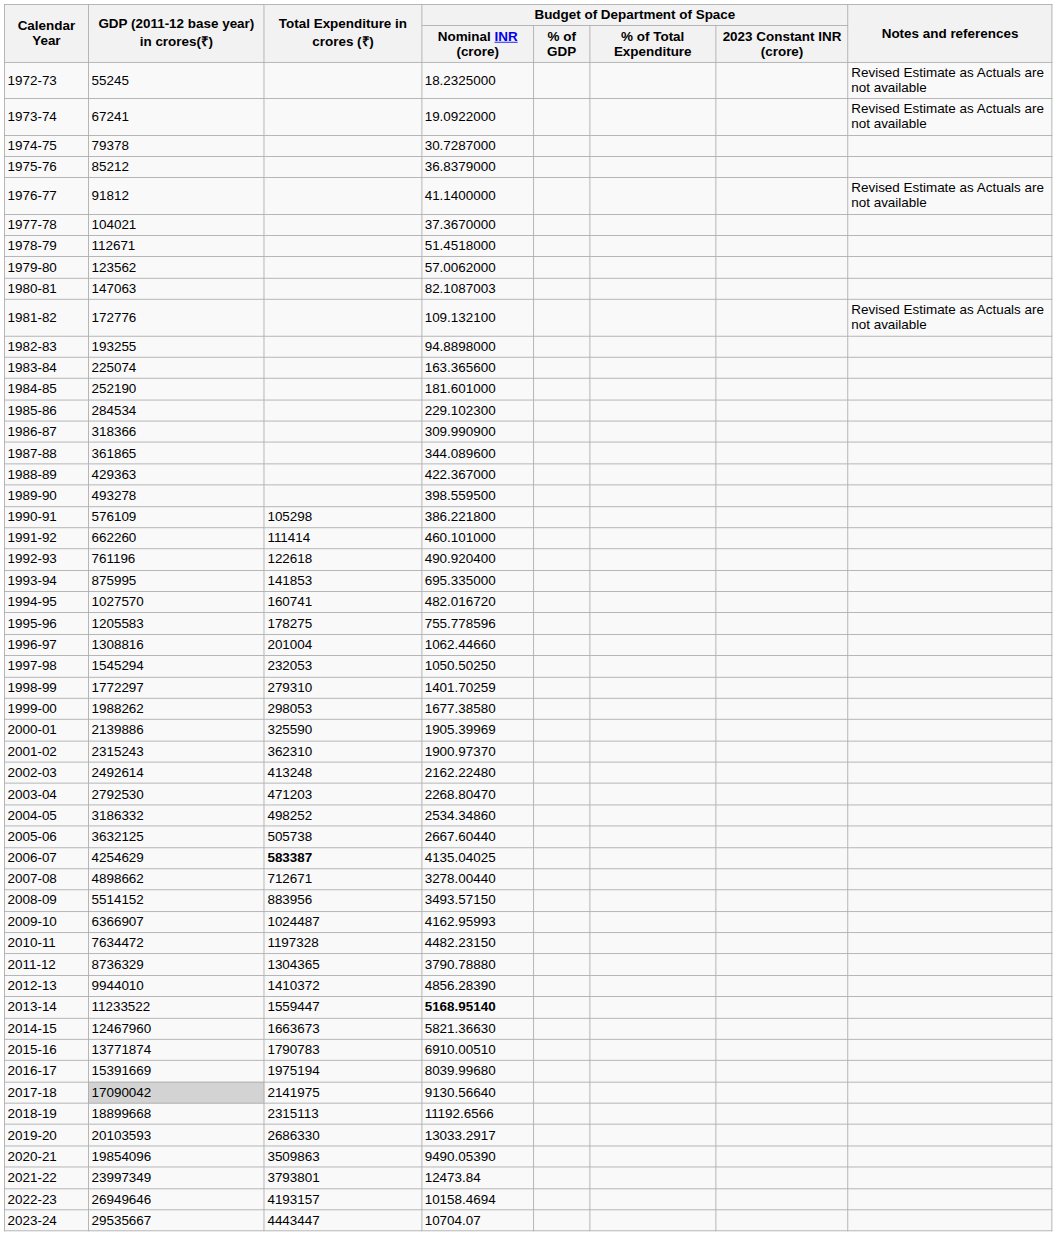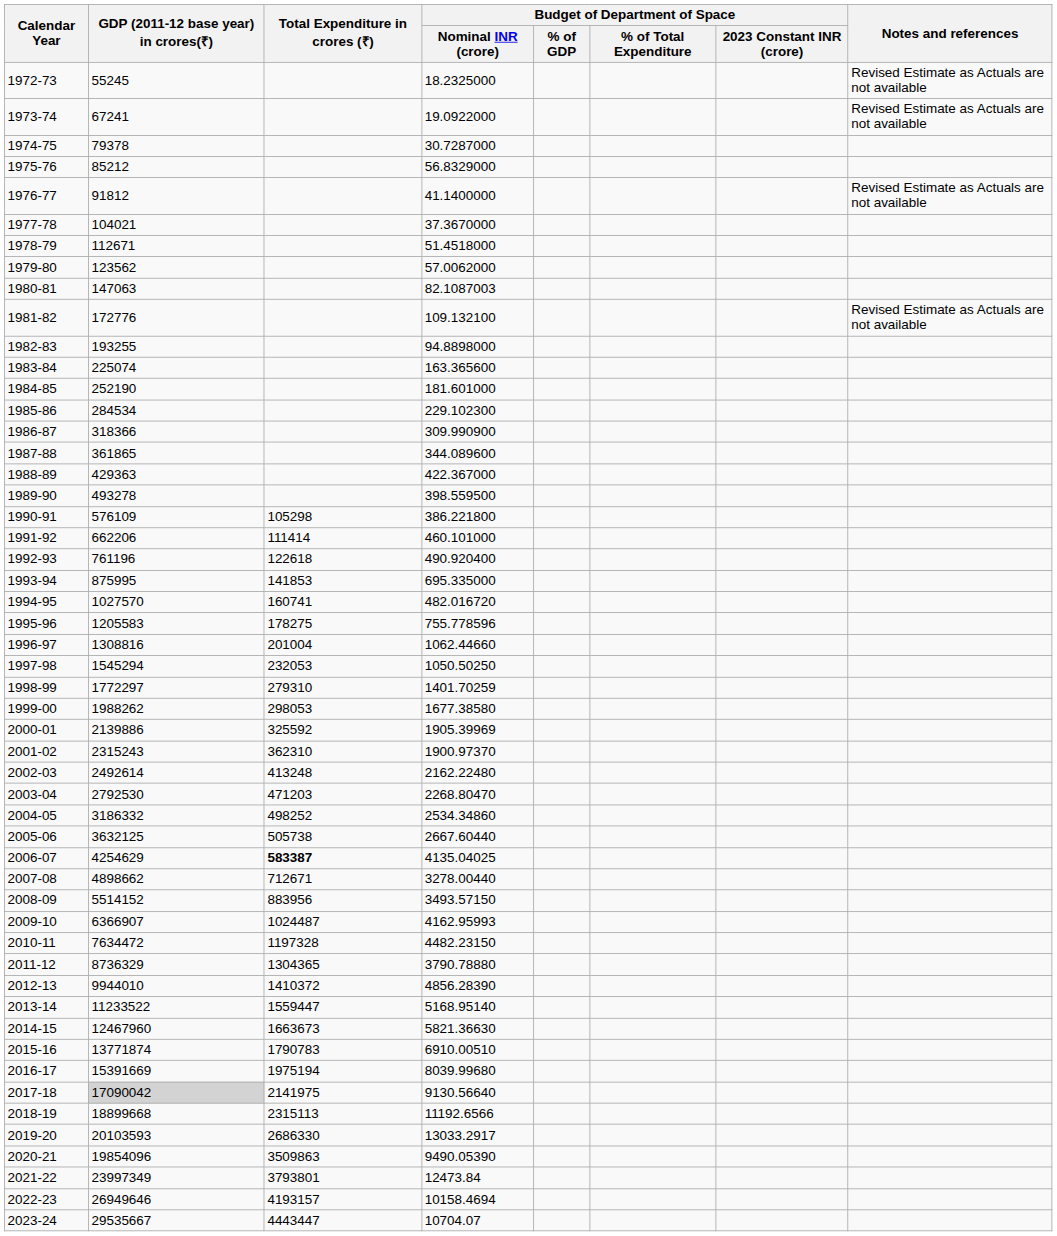1975-76 | Budget of Department of Space / Nominal INR (crore): 36.8379000 -> 56.8329000
1991-92 | GDP (2011-12 base year) in crores(₹): 662260 -> 662206
2000-01 | Total Expenditure in crores (₹): 325590 -> 325592
2013-14 | Budget of Department of Space / Nominal INR (crore): bold -> normal
